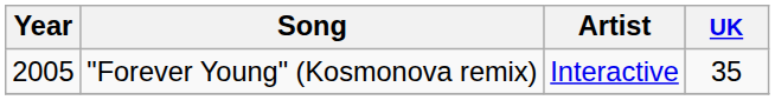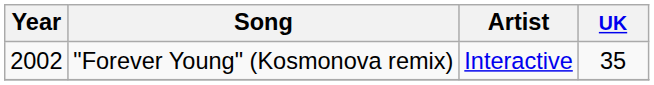"Forever Young" (Kosmonova remix) | Year: 2005 -> 2002
